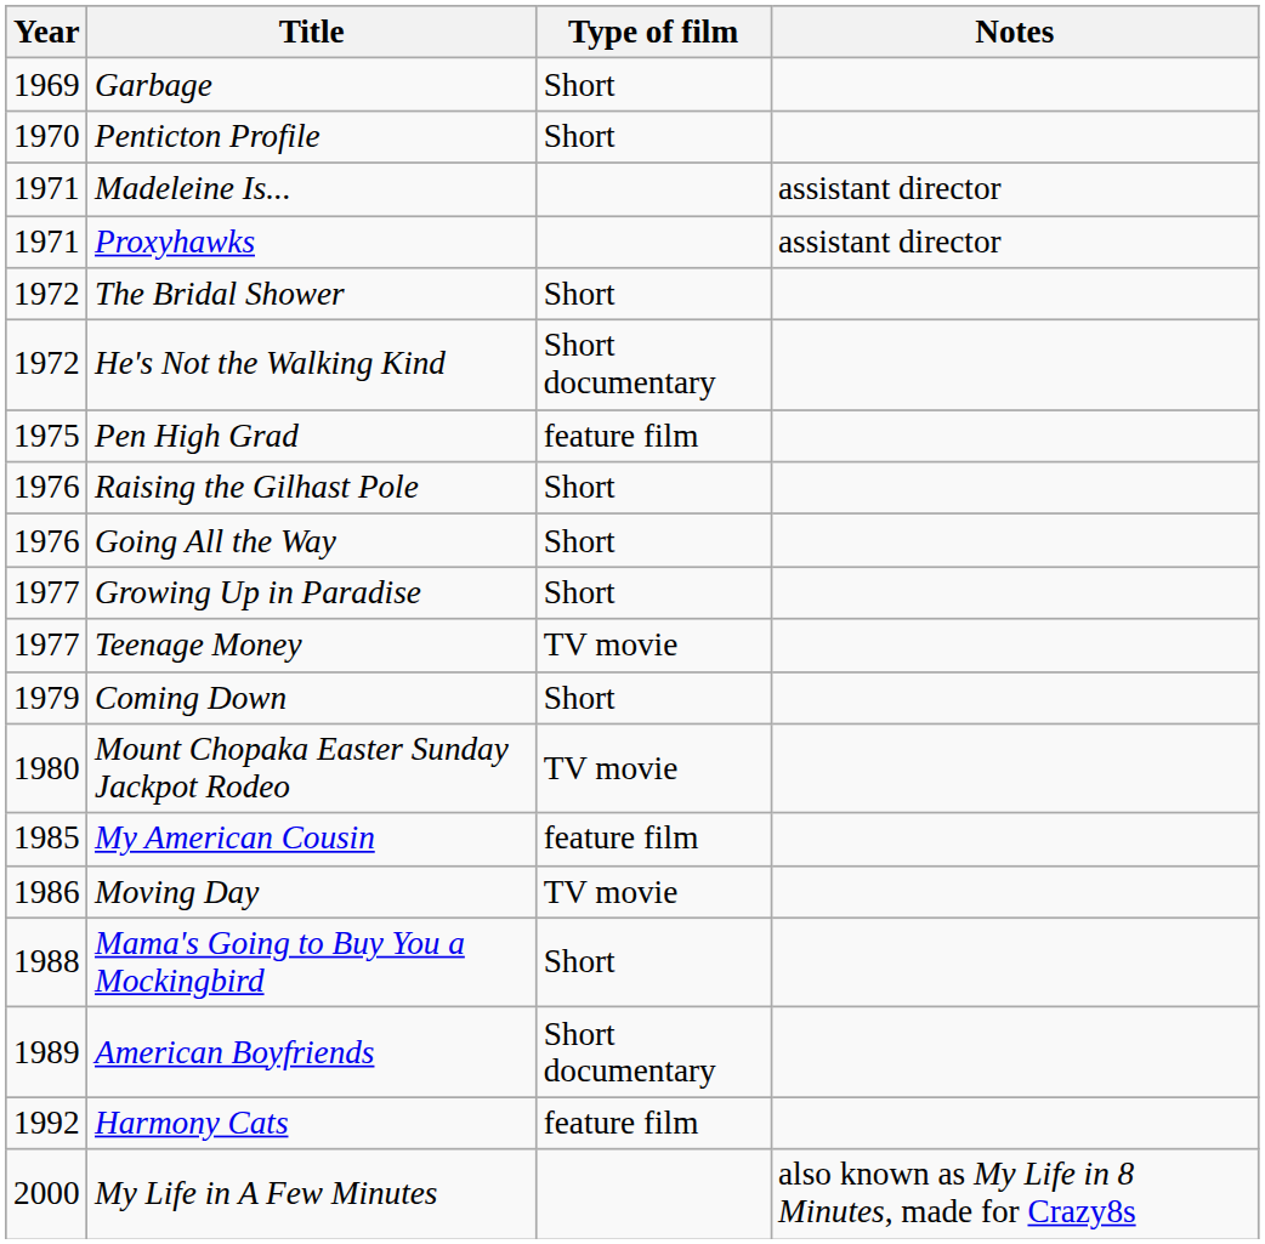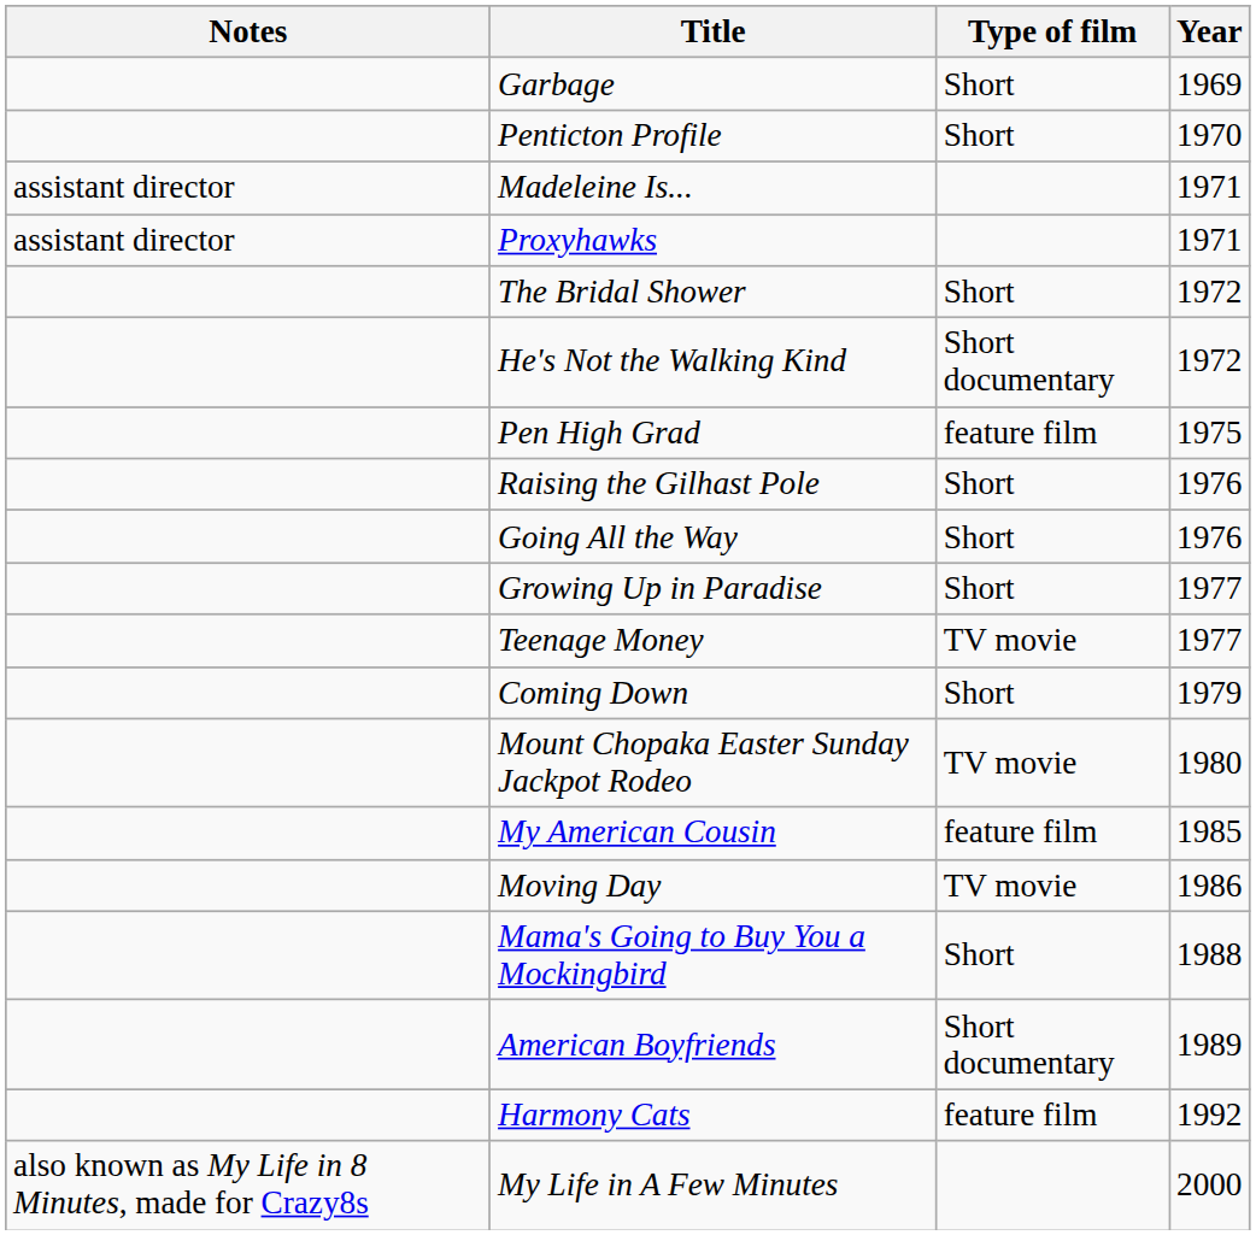columns swapped: Year <-> Notes
